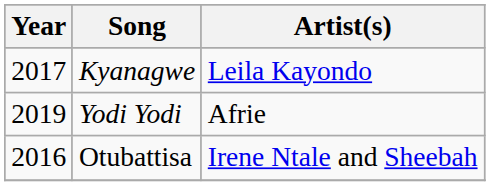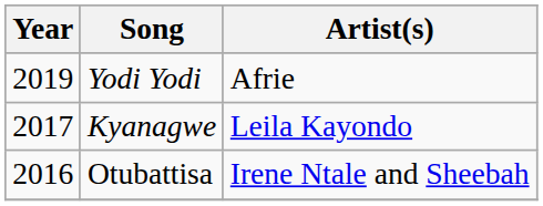rows swapped: Yodi Yodi <-> Kyanagwe
